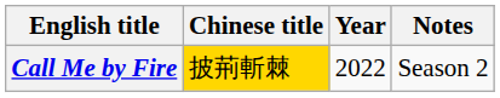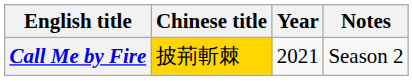Call Me by Fire | Year: 2022 -> 2021
